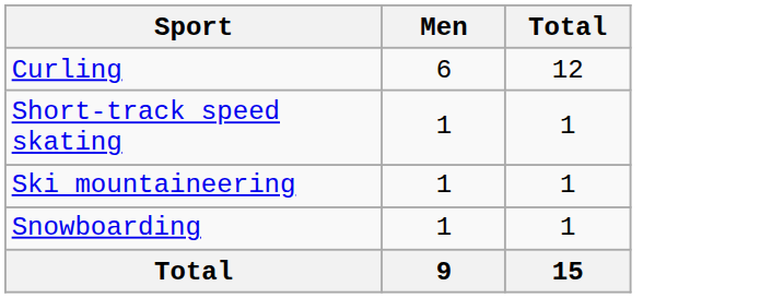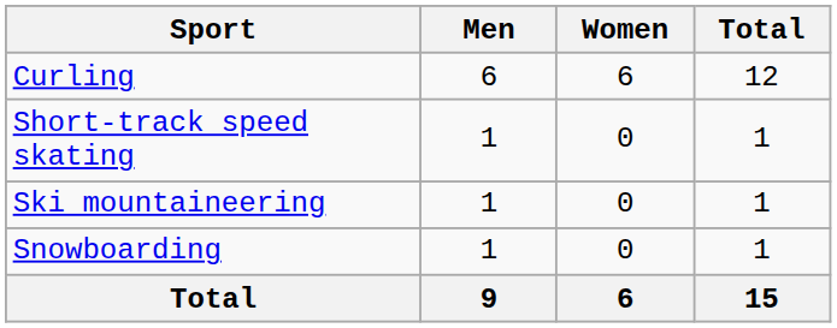+ column: Women | 6 | 0 | 0 | 0 | 6
